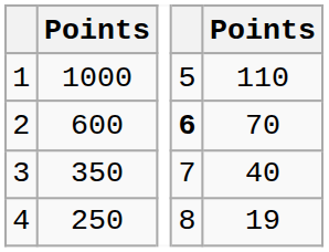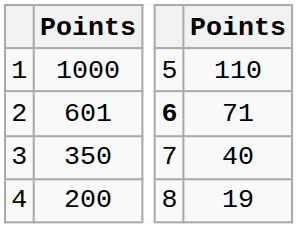2 | column 2: 600 -> 601
2 | column 5: 70 -> 71
4 | column 2: 250 -> 200
